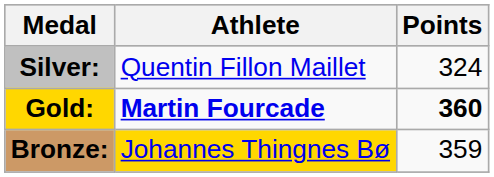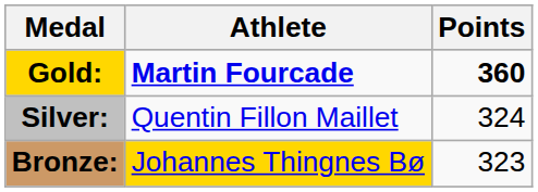rows swapped: Gold: <-> Silver:
Bronze: | Points: 359 -> 323
